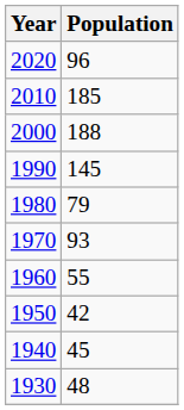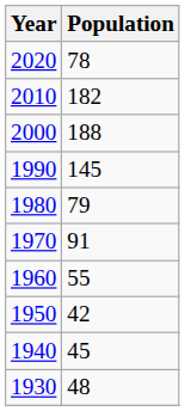2020 | Population: 96 -> 78
2010 | Population: 185 -> 182
1970 | Population: 93 -> 91
